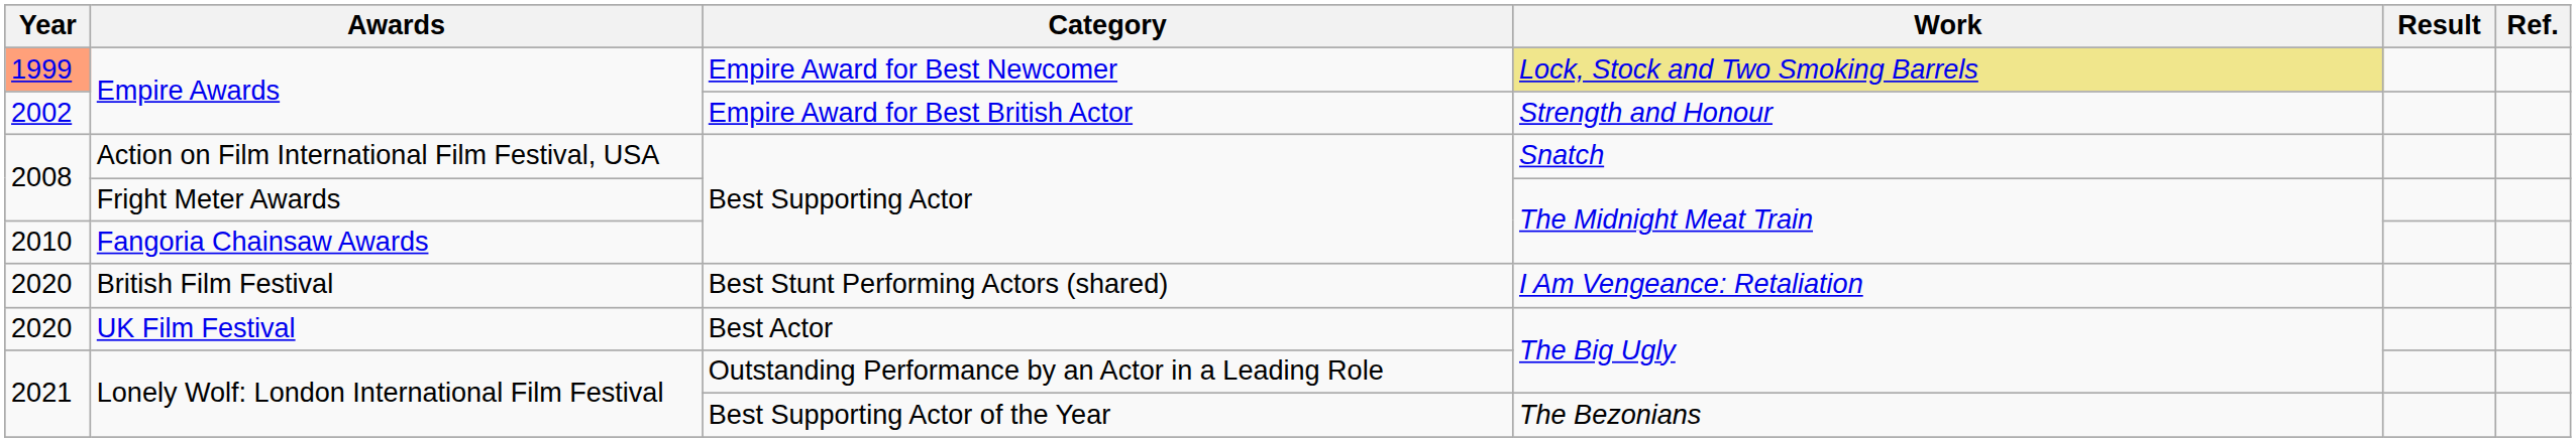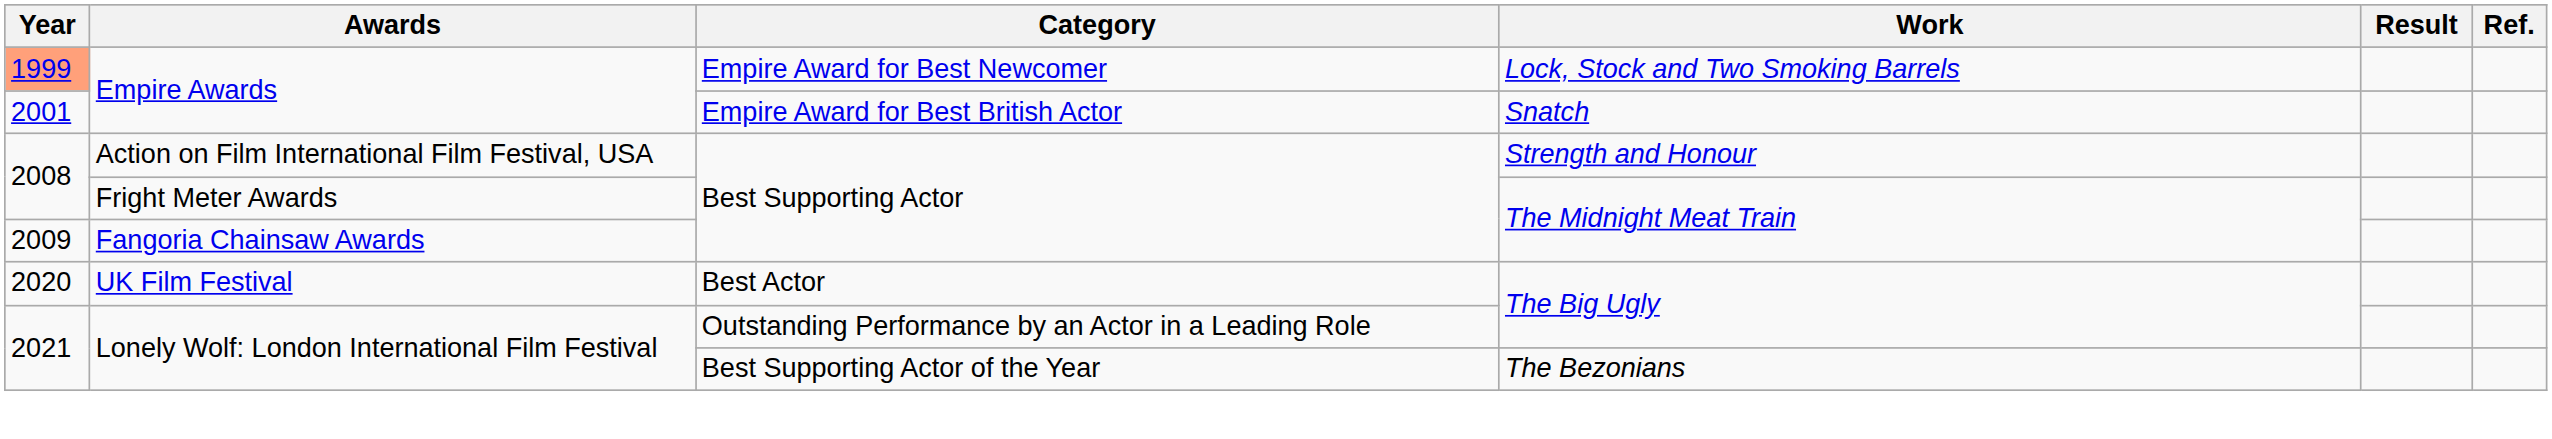Empire Awards / Empire Award for Best Newcomer | Work: khaki background -> no background
Empire Awards / Empire Award for Best British Actor | Year: 2002 -> 2001
Empire Awards / Empire Award for Best British Actor | Work: Strength and Honour -> Snatch
Action on Film International Film Festival, USA | Work: Snatch -> Strength and Honour
Fangoria Chainsaw Awards | Year: 2010 -> 2009
- row: 2020 | British Film Festival | Best Stunt Performing Actors (shared) | I Am Vengeance: Retaliation
